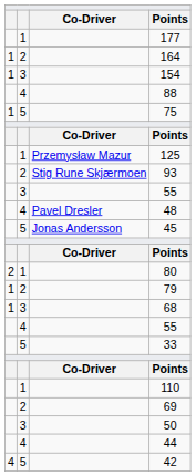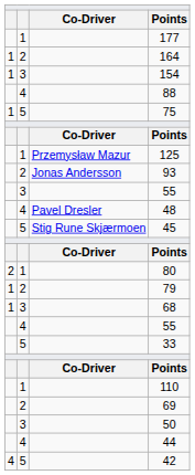93 | column 3: Stig Rune Skjærmoen -> Jonas Andersson
45 | column 3: Jonas Andersson -> Stig Rune Skjærmoen
